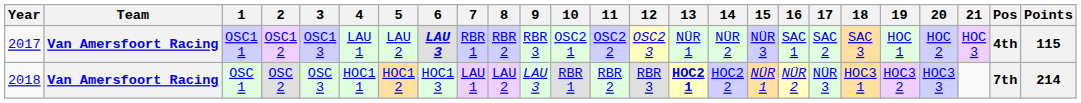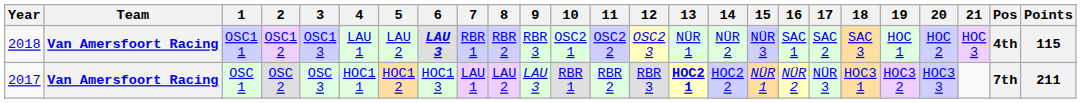OSC1 1 | Year: 2017 -> 2018
OSC 1 | Year: 2018 -> 2017
OSC 1 | Points: 214 -> 211
